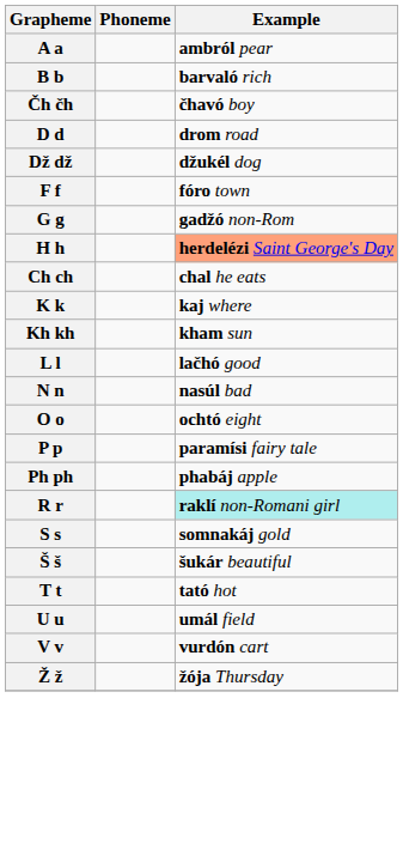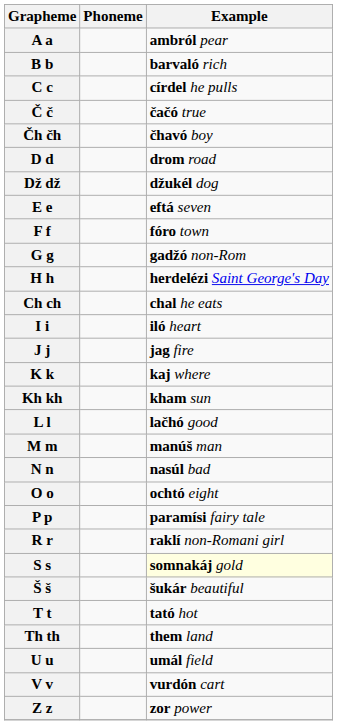+ row: C c | círdel he pulls
+ row: Č č | čačó true
+ row: E e | eftá seven
H h | Example: lightsalmon background -> no background
+ row: I i | iló heart
+ row: J j | jag fire
+ row: M m | manúš man
- row: Ph ph | phabáj apple
R r | Example: paleturquoise background -> no background
S s | Example: no background -> lightyellow background
+ row: Th th | them land
+ row: Z z | zor power
- row: Ž ž | žója Thursday
